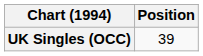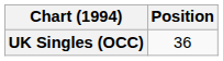UK Singles (OCC) | Position: 39 -> 36
